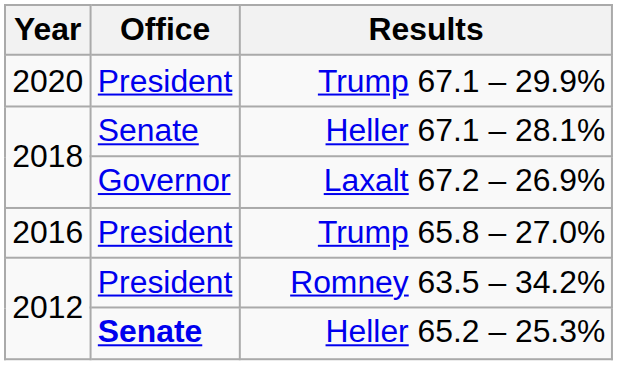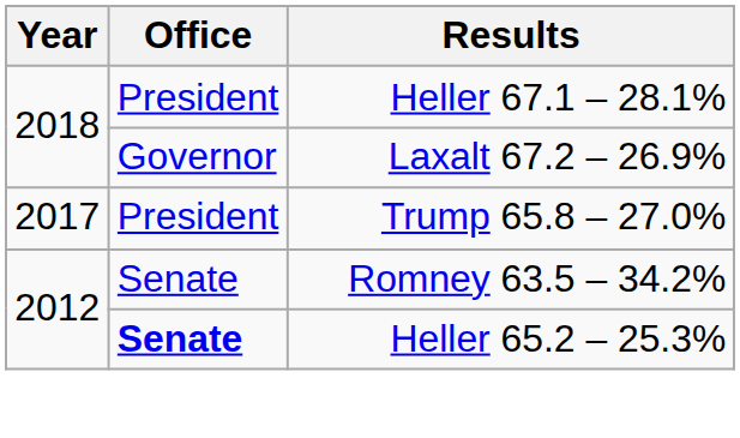- row: 2020 | President | Trump 67.1 – 29.9%
Heller 67.1 – 28.1% | Office: Senate -> President
Trump 65.8 – 27.0% | Year: 2016 -> 2017
Romney 63.5 – 34.2% | Office: President -> Senate
